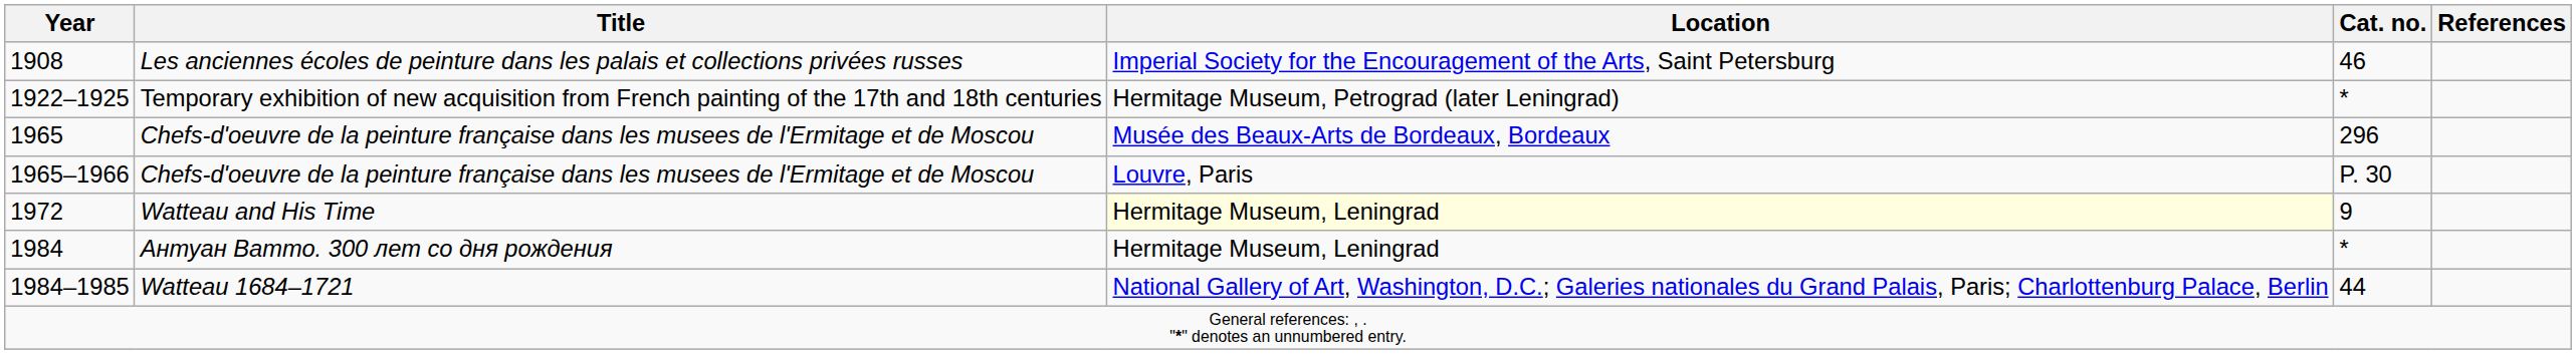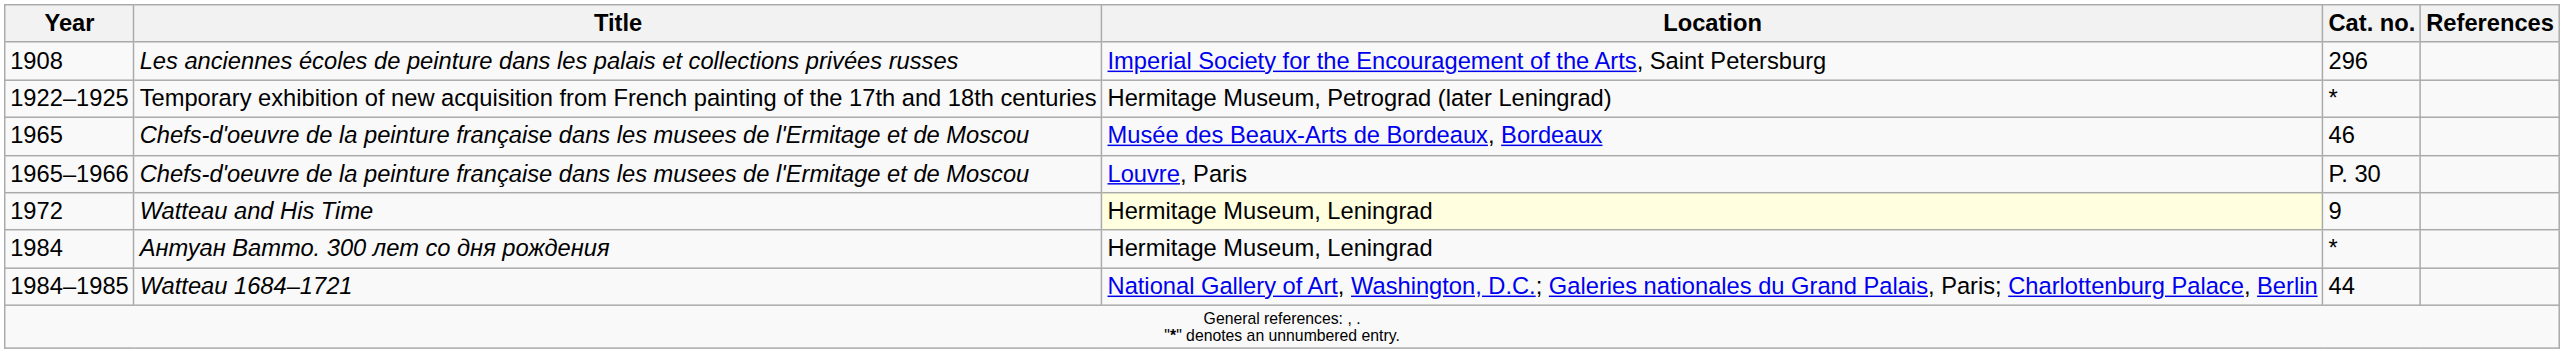1908 | Cat. no.: 46 -> 296
1965 | Cat. no.: 296 -> 46
